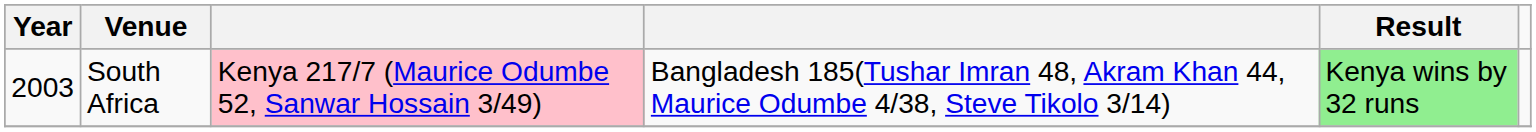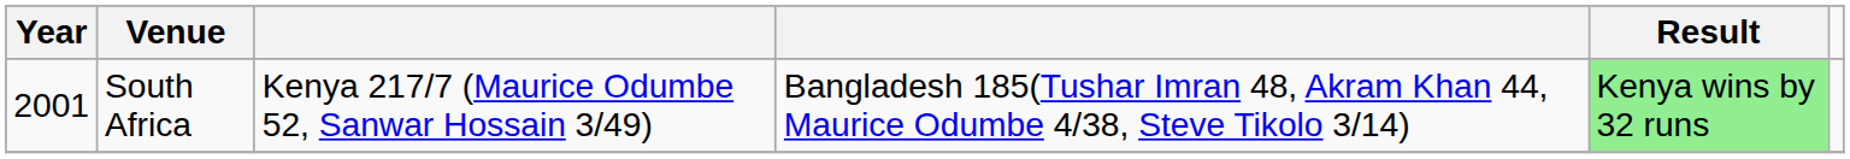South Africa | Year: 2003 -> 2001
South Africa | column 3: pink background -> no background
